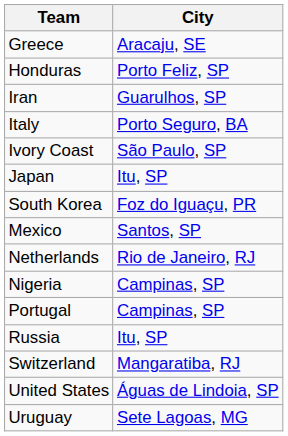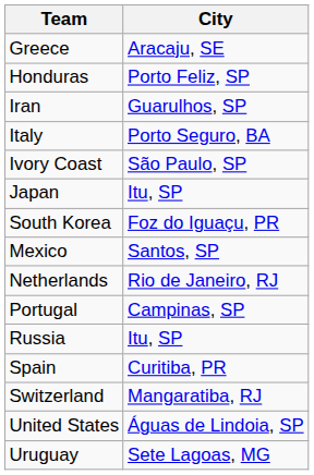- row: Nigeria | Campinas, SP
+ row: Spain | Curitiba, PR
